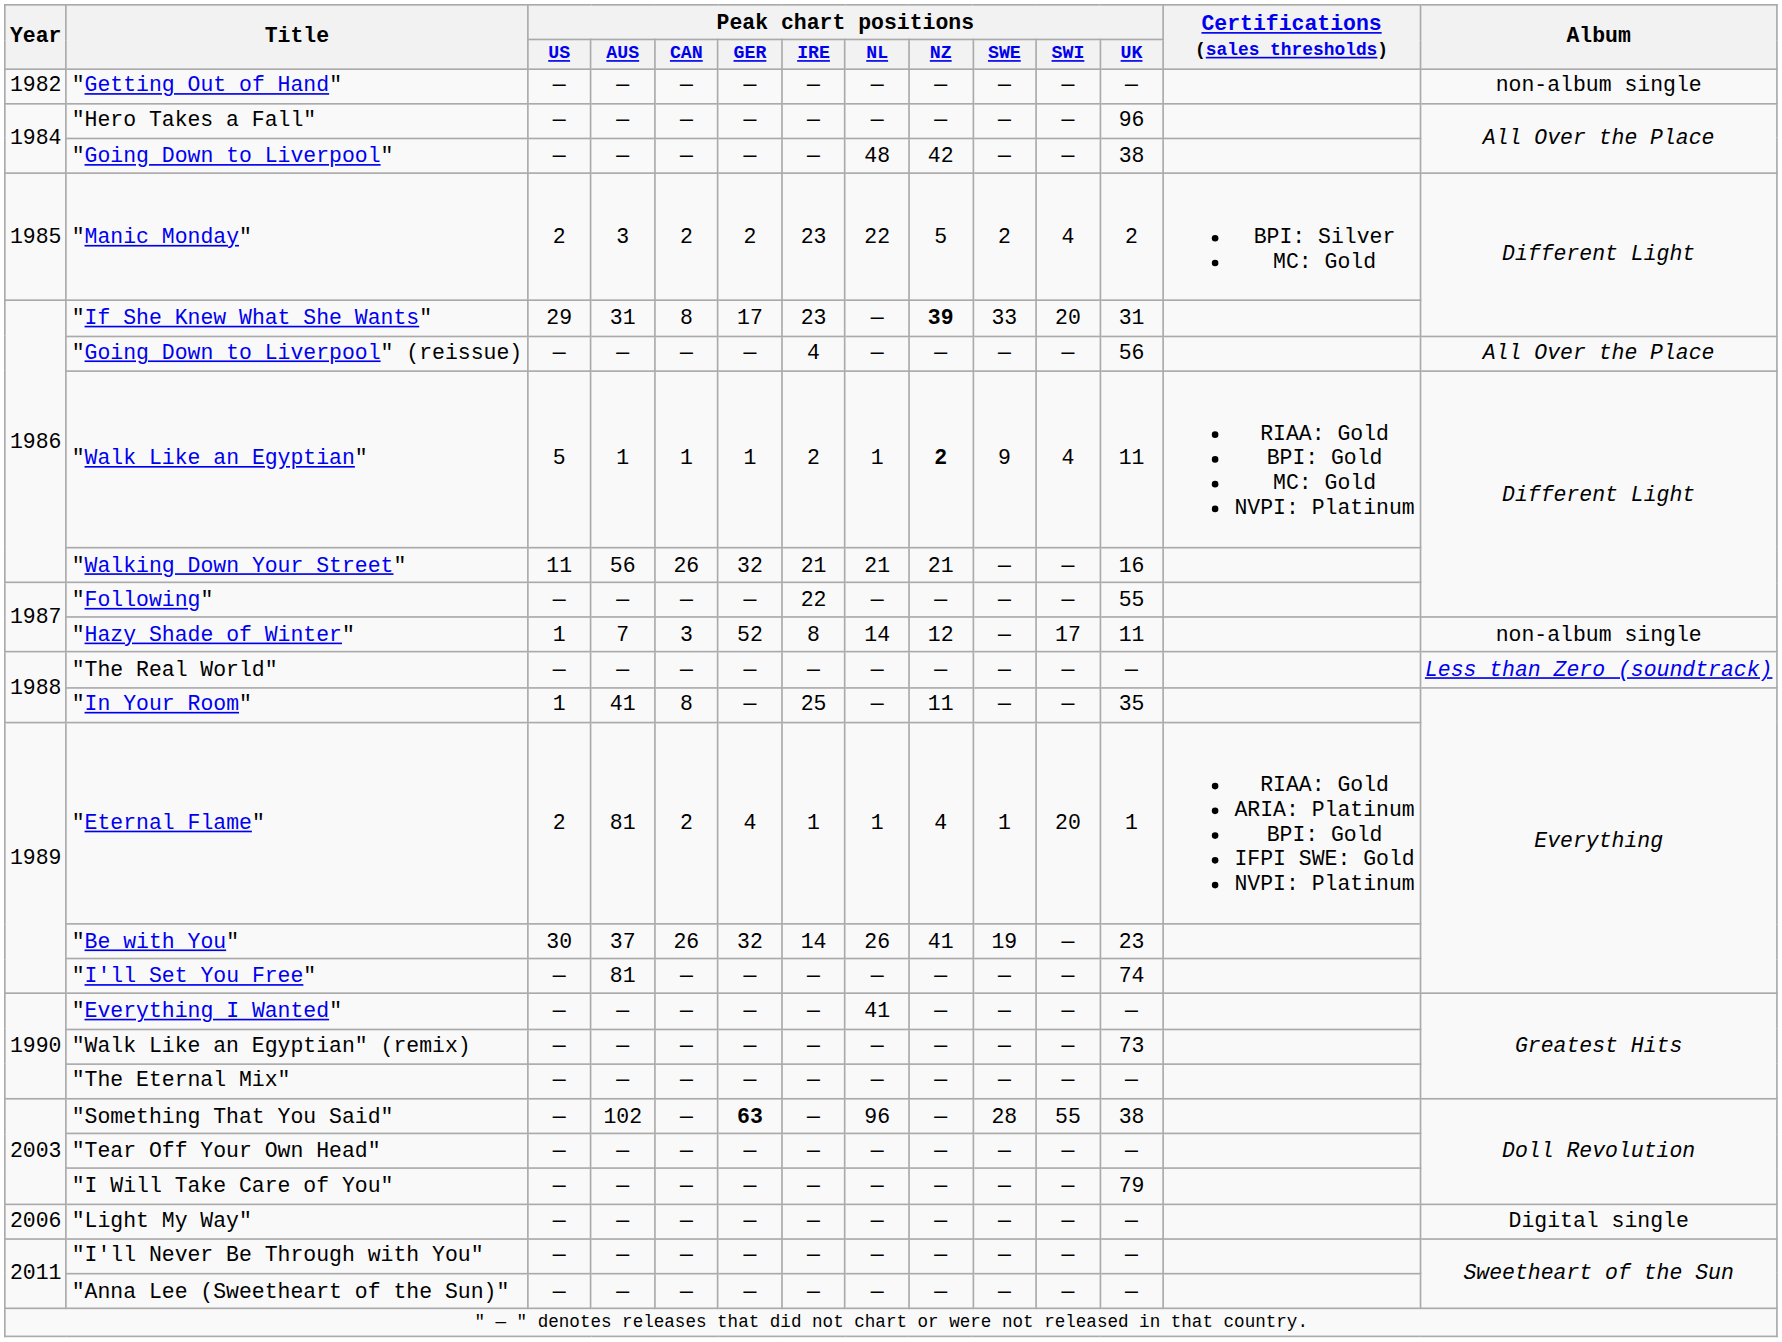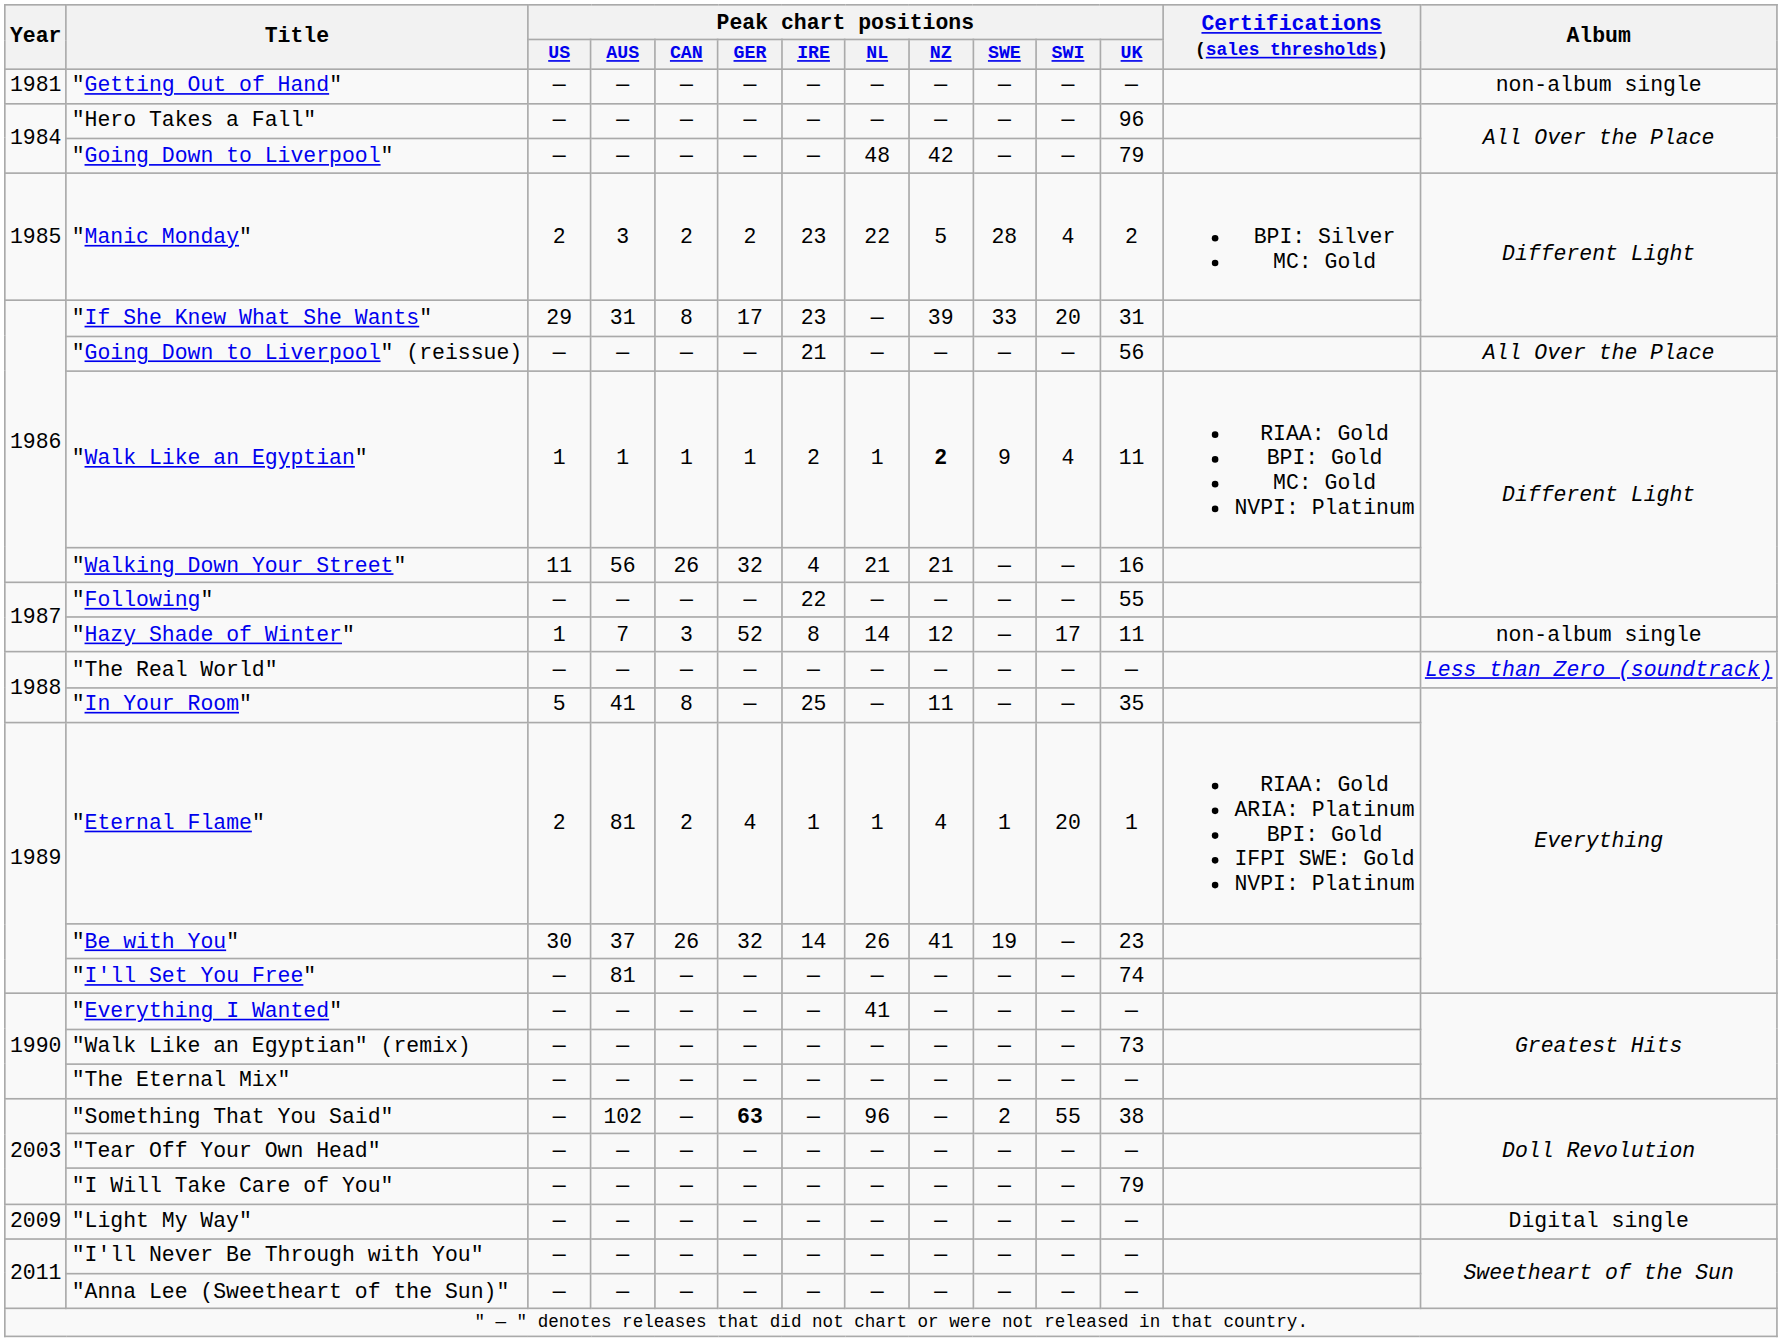"Getting Out of Hand" | Year: 1982 -> 1981
"Going Down to Liverpool" | Peak chart positions / UK: 38 -> 79
"Manic Monday" | Peak chart positions / SWE: 2 -> 28
"If She Knew What She Wants" | Peak chart positions / NZ: bold -> normal
"Going Down to Liverpool" (reissue) | Peak chart positions / IRE: 4 -> 21
"Walk Like an Egyptian" | Peak chart positions / US: 5 -> 1
"Walking Down Your Street" | Peak chart positions / IRE: 21 -> 4
"In Your Room" | Peak chart positions / US: 1 -> 5
"Something That You Said" | Peak chart positions / SWE: 28 -> 2
"Light My Way" | Year: 2006 -> 2009
